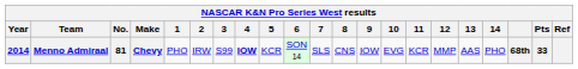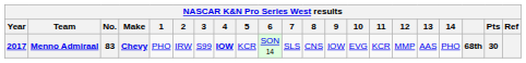Menno Admiraal | Year: 2014 -> 2017
Menno Admiraal | No.: 81 -> 83
Menno Admiraal | Pts: 33 -> 30
